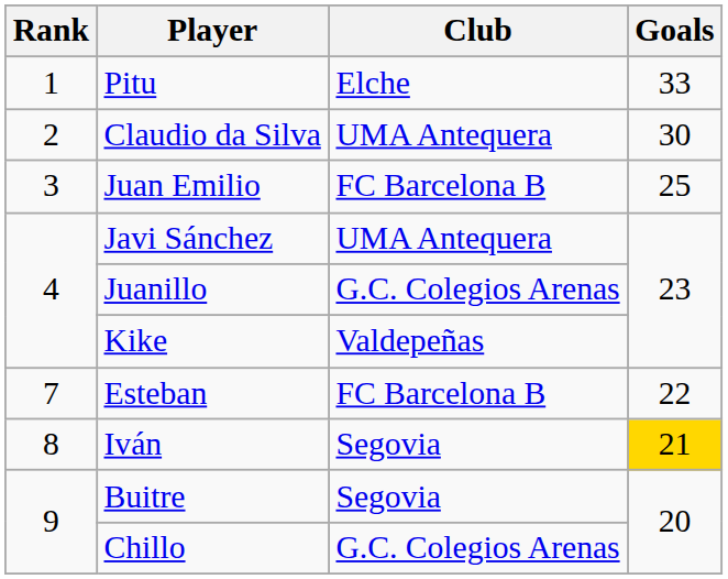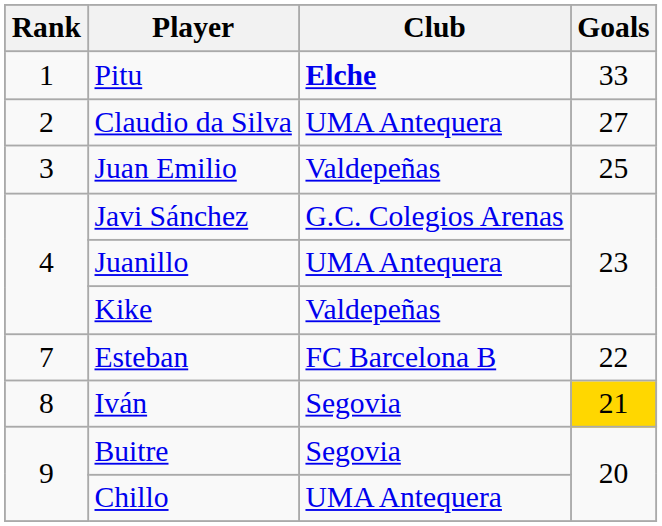Pitu | Club: normal -> bold
Claudio da Silva | Goals: 30 -> 27
Juan Emilio | Club: FC Barcelona B -> Valdepeñas
Javi Sánchez | Club: UMA Antequera -> G.C. Colegios Arenas
Juanillo | Club: G.C. Colegios Arenas -> UMA Antequera
Chillo | Club: G.C. Colegios Arenas -> UMA Antequera
